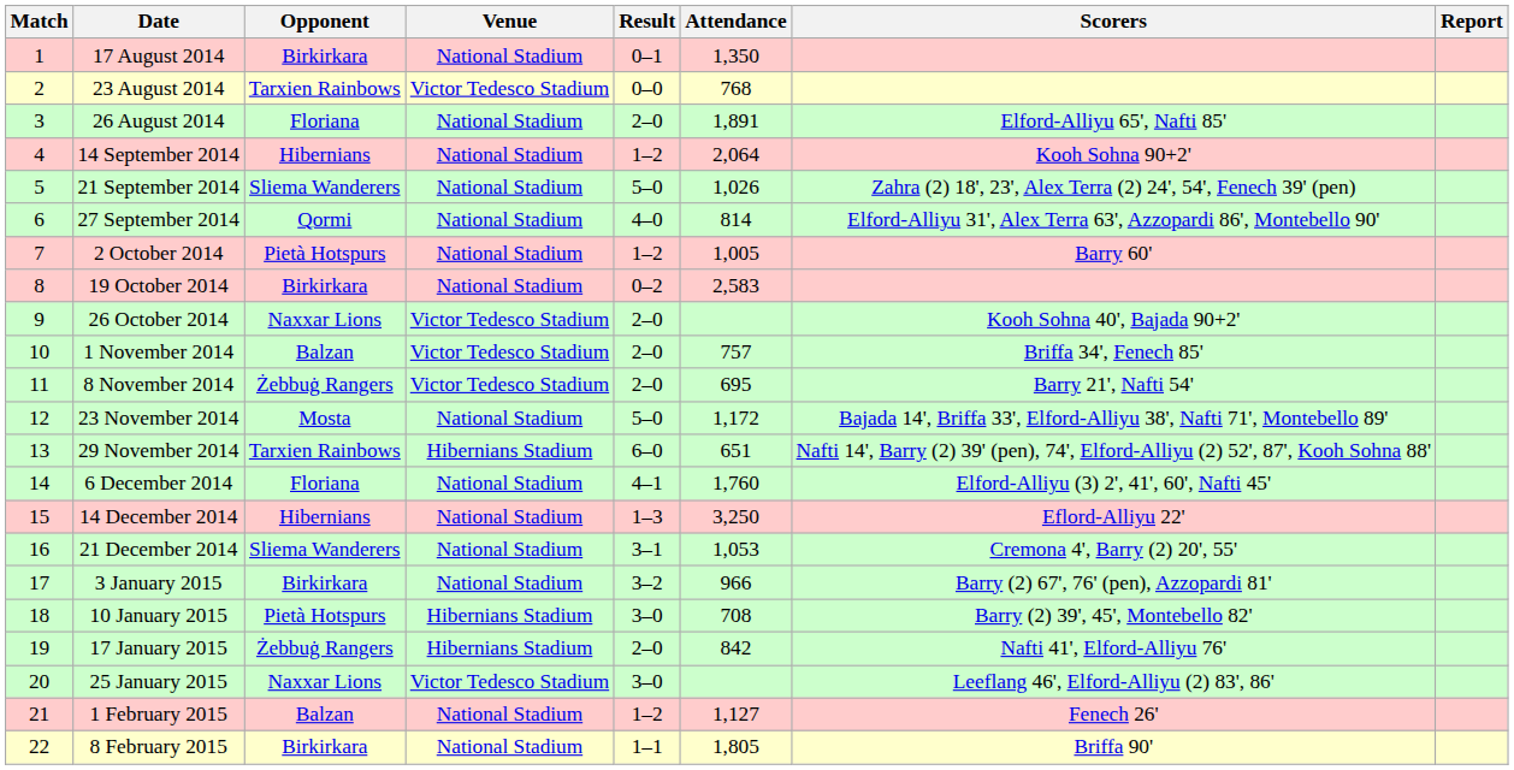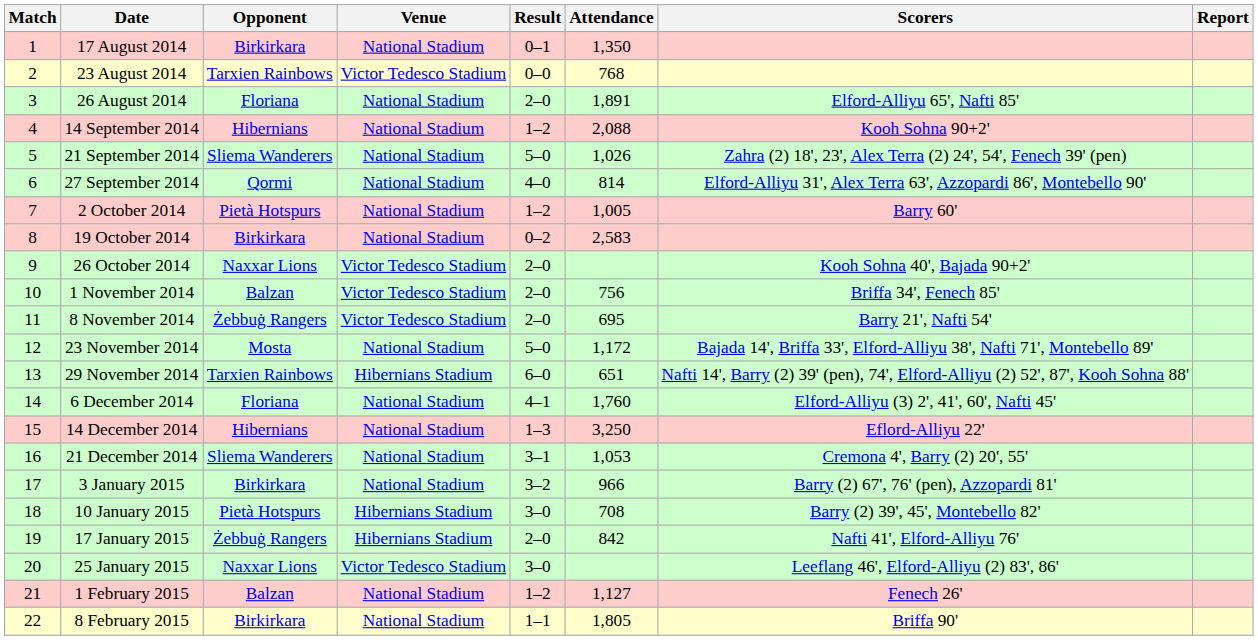14 September 2014 | Attendance: 2,064 -> 2,088
1 November 2014 | Attendance: 757 -> 756
